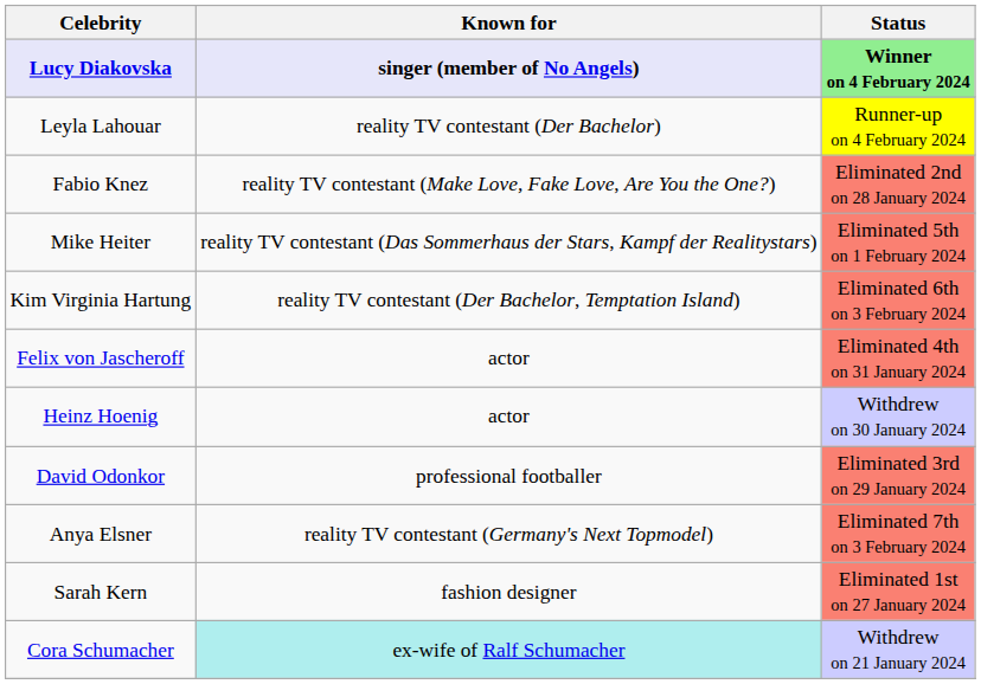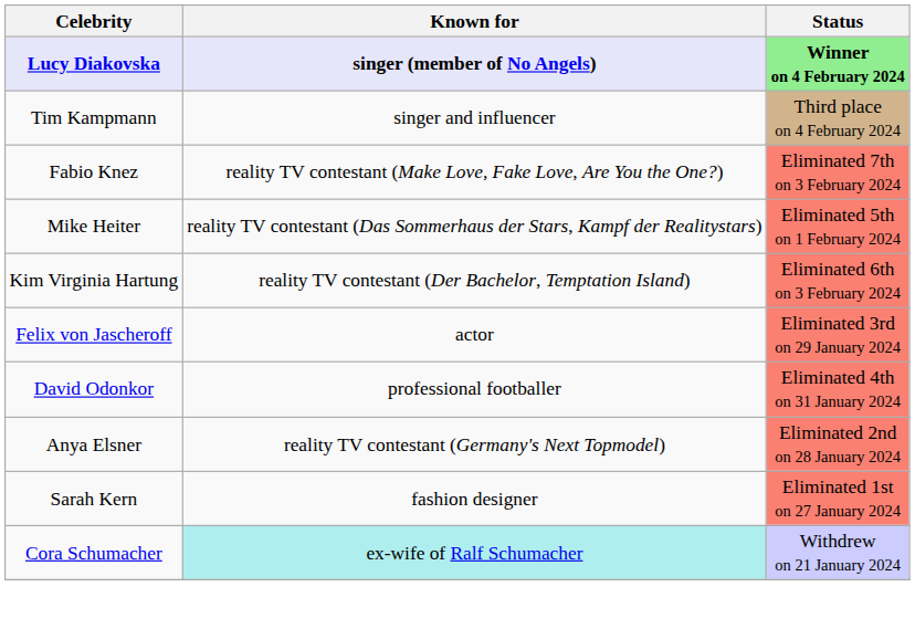- row: Leyla Lahouar | reality TV contestant (Der Bachelor) | Runner-up on 4 February 2024
+ row: Tim Kampmann | singer and influencer | Third place on 4 February 2024
Fabio Knez | Status: Eliminated 2nd on 28 January 2024 -> Eliminated 7th on 3 February 2024
Felix von Jascheroff | Status: Eliminated 4th on 31 January 2024 -> Eliminated 3rd on 29 January 2024
- row: Heinz Hoenig | actor | Withdrew on 30 January 2024
David Odonkor | Status: Eliminated 3rd on 29 January 2024 -> Eliminated 4th on 31 January 2024
Anya Elsner | Status: Eliminated 7th on 3 February 2024 -> Eliminated 2nd on 28 January 2024
